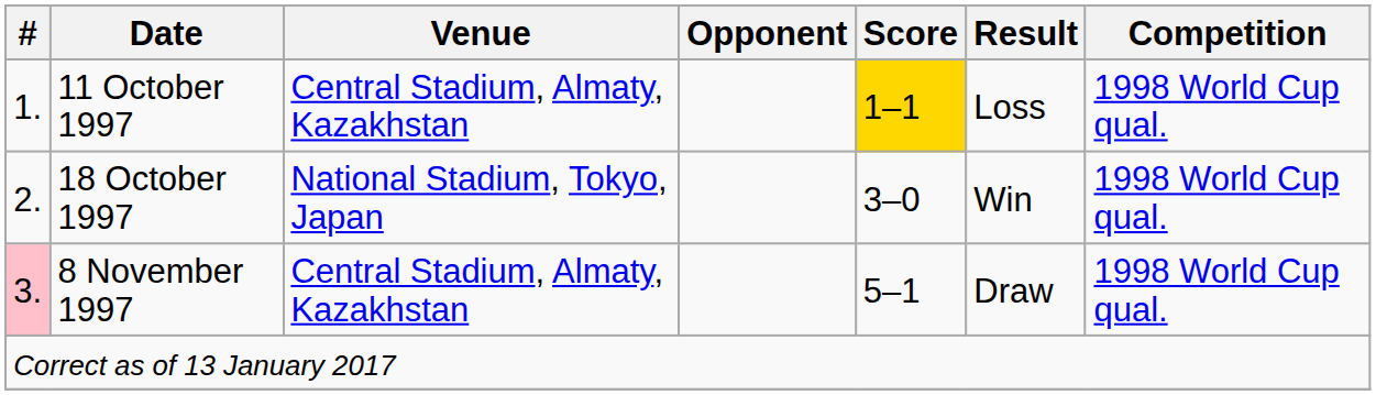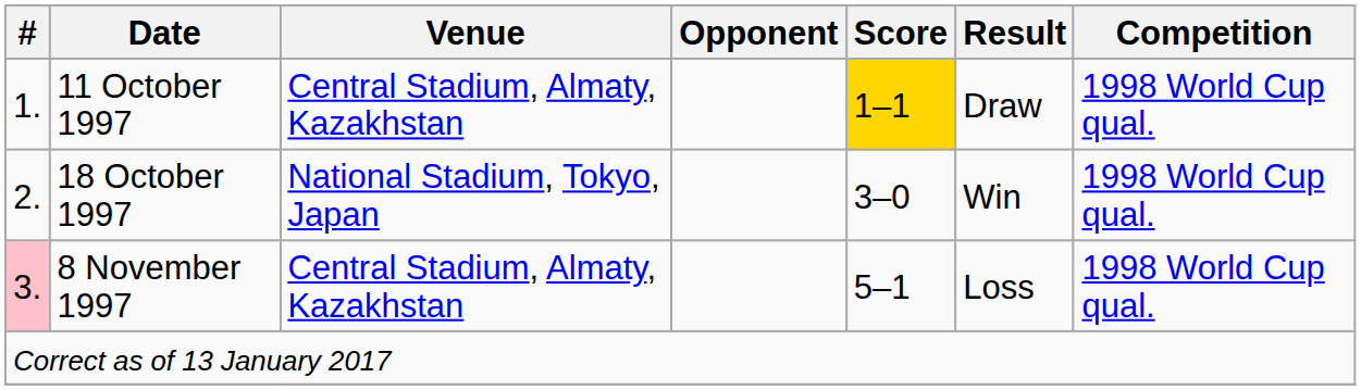11 October 1997 | Result: Loss -> Draw
8 November 1997 | Result: Draw -> Loss
